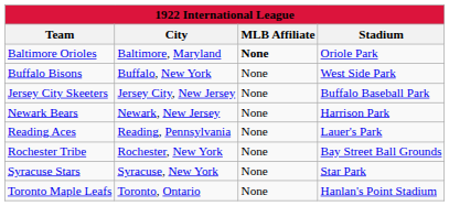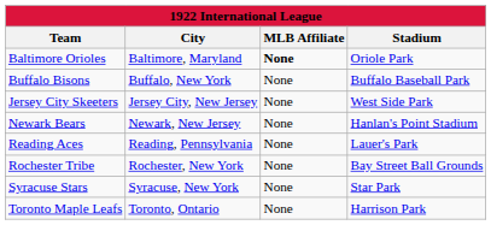Buffalo Bisons | Stadium: West Side Park -> Buffalo Baseball Park
Jersey City Skeeters | Stadium: Buffalo Baseball Park -> West Side Park
Newark Bears | Stadium: Harrison Park -> Hanlan's Point Stadium
Toronto Maple Leafs | Stadium: Hanlan's Point Stadium -> Harrison Park
